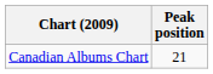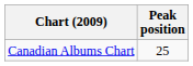Canadian Albums Chart | Peak position: 21 -> 25
